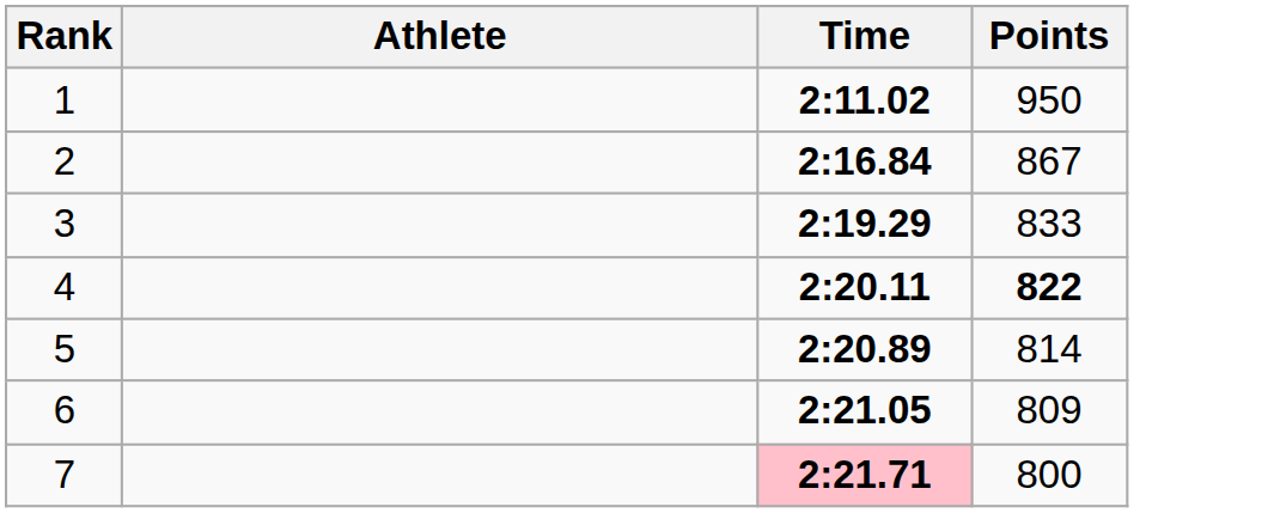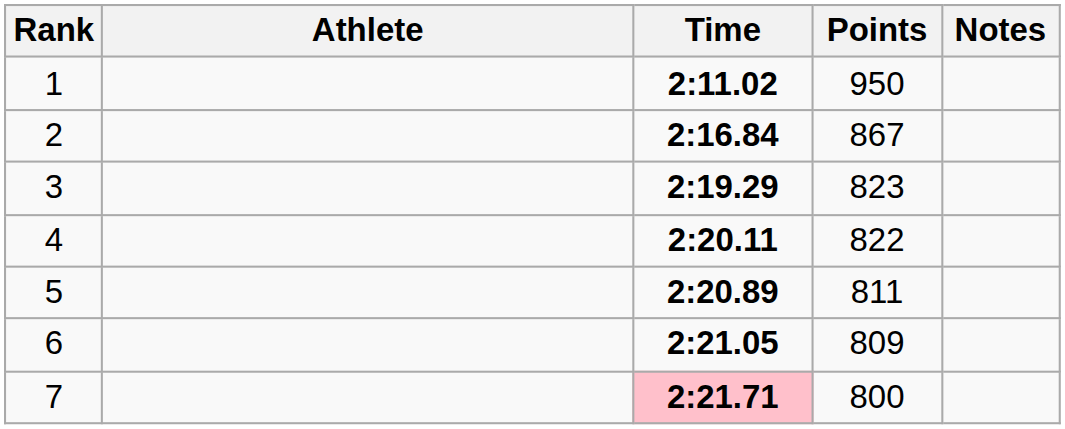+ column: Notes
3 | Points: 833 -> 823
4 | Points: bold -> normal
5 | Points: 814 -> 811
